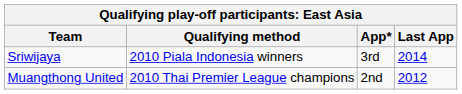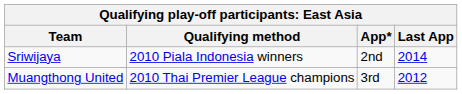Sriwijaya | App*: 3rd -> 2nd
Muangthong United | App*: 2nd -> 3rd
